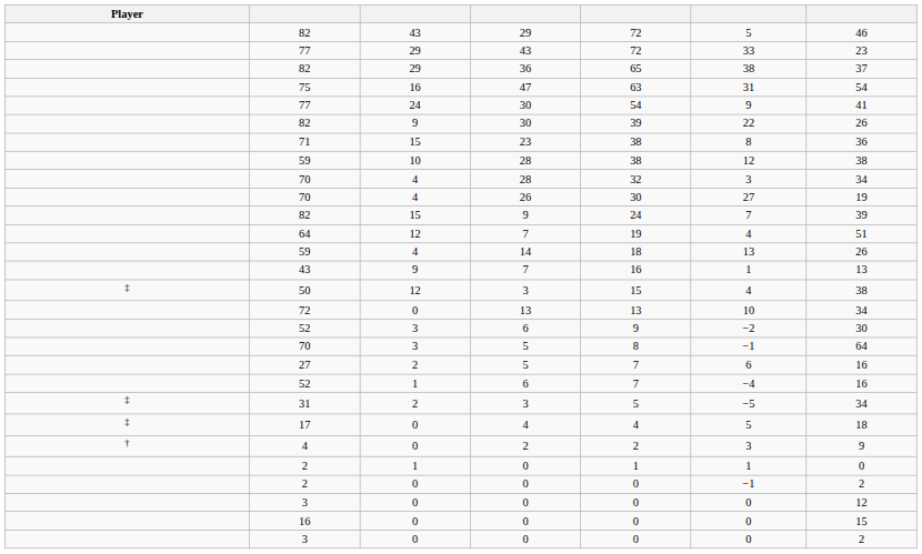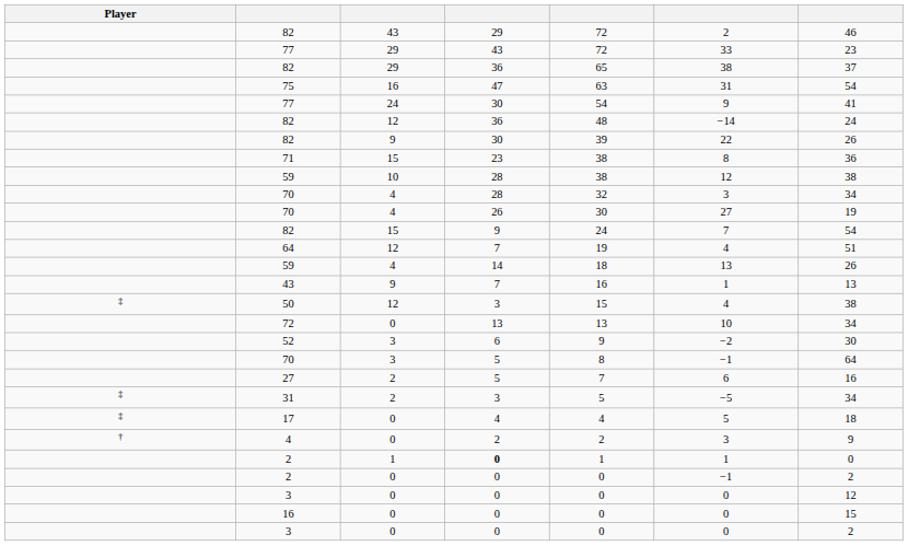82 / 43 | column 6: 5 -> 2
+ row: 82 | 12 | 36 | 48 | −14 | 24
82 / 15 | column 7: 39 -> 54
- row: 52 | 1 | 6 | 7 | −4 | 16
2 / 1 | column 4: normal -> bold
